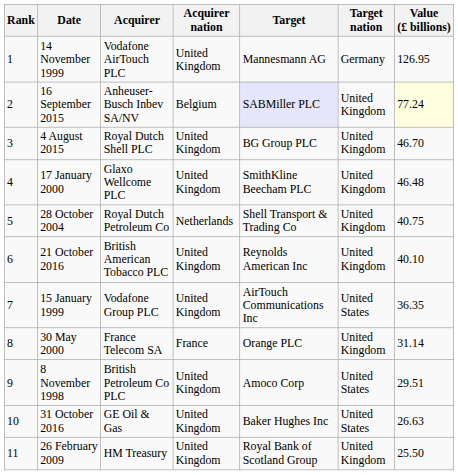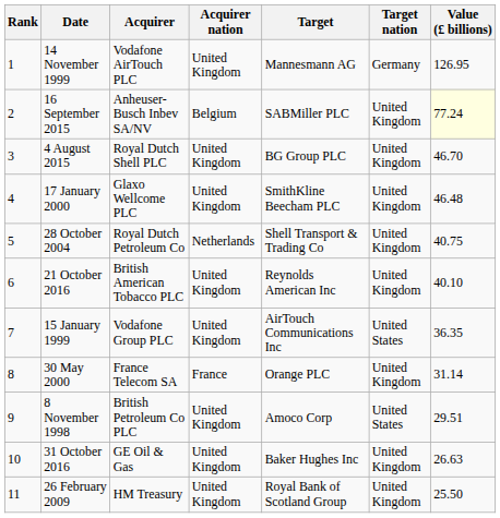16 September 2015 | Target: lavender background -> no background
31 October 2016 | Target nation: United States -> United Kingdom
